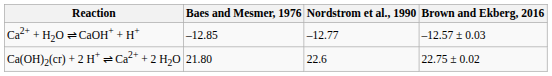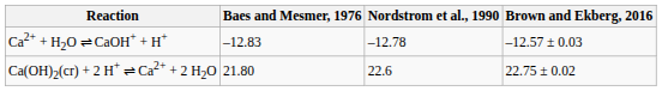Ca2+ + H2O ⇌ CaOH+ + H+ | Baes and Mesmer, 1976: –12.85 -> –12.83
Ca2+ + H2O ⇌ CaOH+ + H+ | Nordstrom et al., 1990: –12.77 -> –12.78
